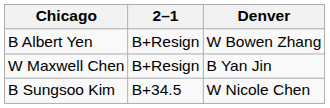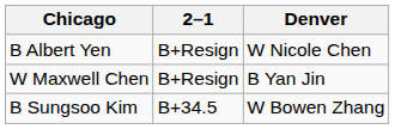B Albert Yen | Denver: W Bowen Zhang -> W Nicole Chen
B Sungsoo Kim | Denver: W Nicole Chen -> W Bowen Zhang
